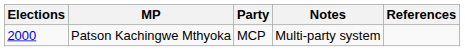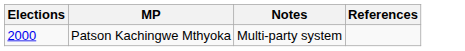- column: Party | MCP
